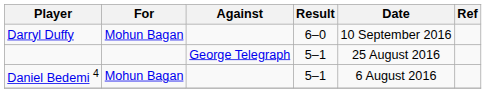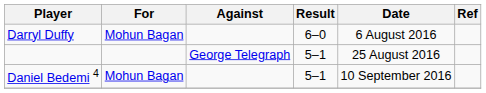Darryl Duffy | Date: 10 September 2016 -> 6 August 2016
Daniel Bedemi 4 | Date: 6 August 2016 -> 10 September 2016
